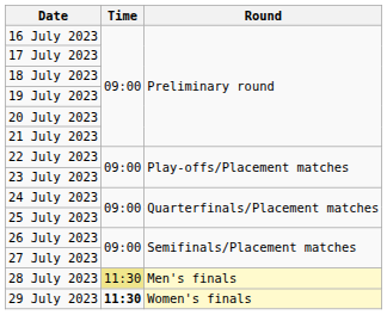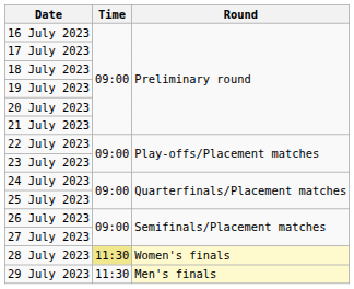28 July 2023 | Round: Men's finals -> Women's finals
29 July 2023 | Time: bold -> normal
29 July 2023 | Round: Women's finals -> Men's finals
